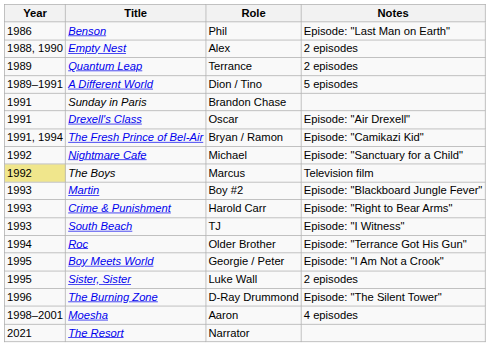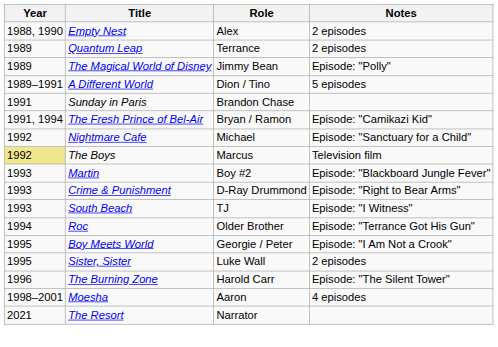- row: 1986 | Benson | Phil | Episode: "Last Man on Earth"
+ row: 1989 | The Magical World of Disney | Jimmy Bean | Episode: "Polly"
- row: 1991 | Drexell's Class | Oscar | Episode: "Air Drexell"
Crime & Punishment | Role: Harold Carr -> D-Ray Drummond
The Burning Zone | Role: D-Ray Drummond -> Harold Carr
